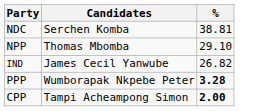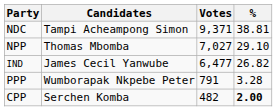+ column: Votes | 9,371 | 7,027 | 6,477 | 791 | 482
NDC | Candidates: Serchen Komba -> Tampi Acheampong Simon
PPP | %: bold -> normal
CPP | Candidates: Tampi Acheampong Simon -> Serchen Komba
